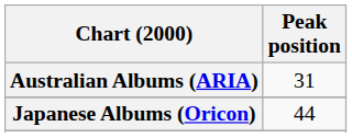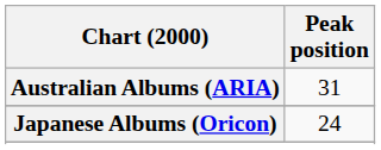Japanese Albums (Oricon) | Peak position: 44 -> 24
